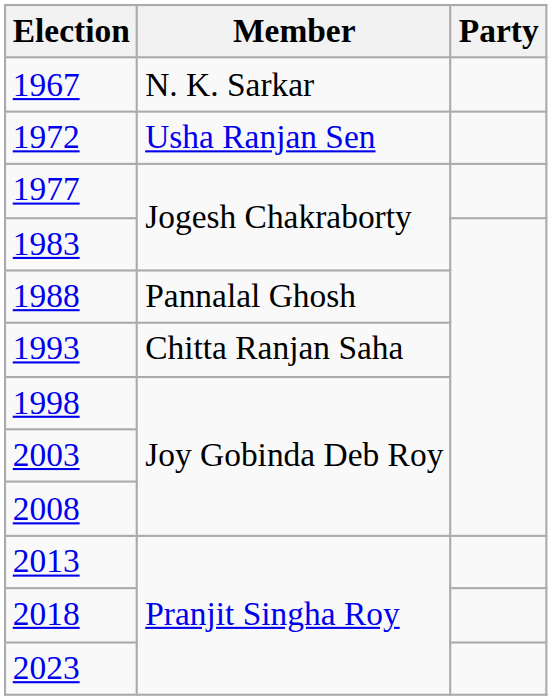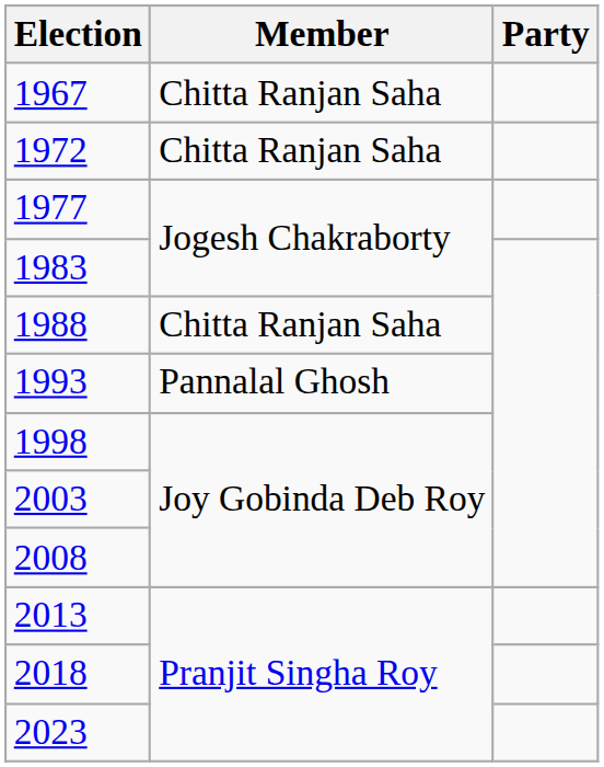1967 | Member: N. K. Sarkar -> Chitta Ranjan Saha
1972 | Member: Usha Ranjan Sen -> Chitta Ranjan Saha
1988 | Member: Pannalal Ghosh -> Chitta Ranjan Saha
1993 | Member: Chitta Ranjan Saha -> Pannalal Ghosh
